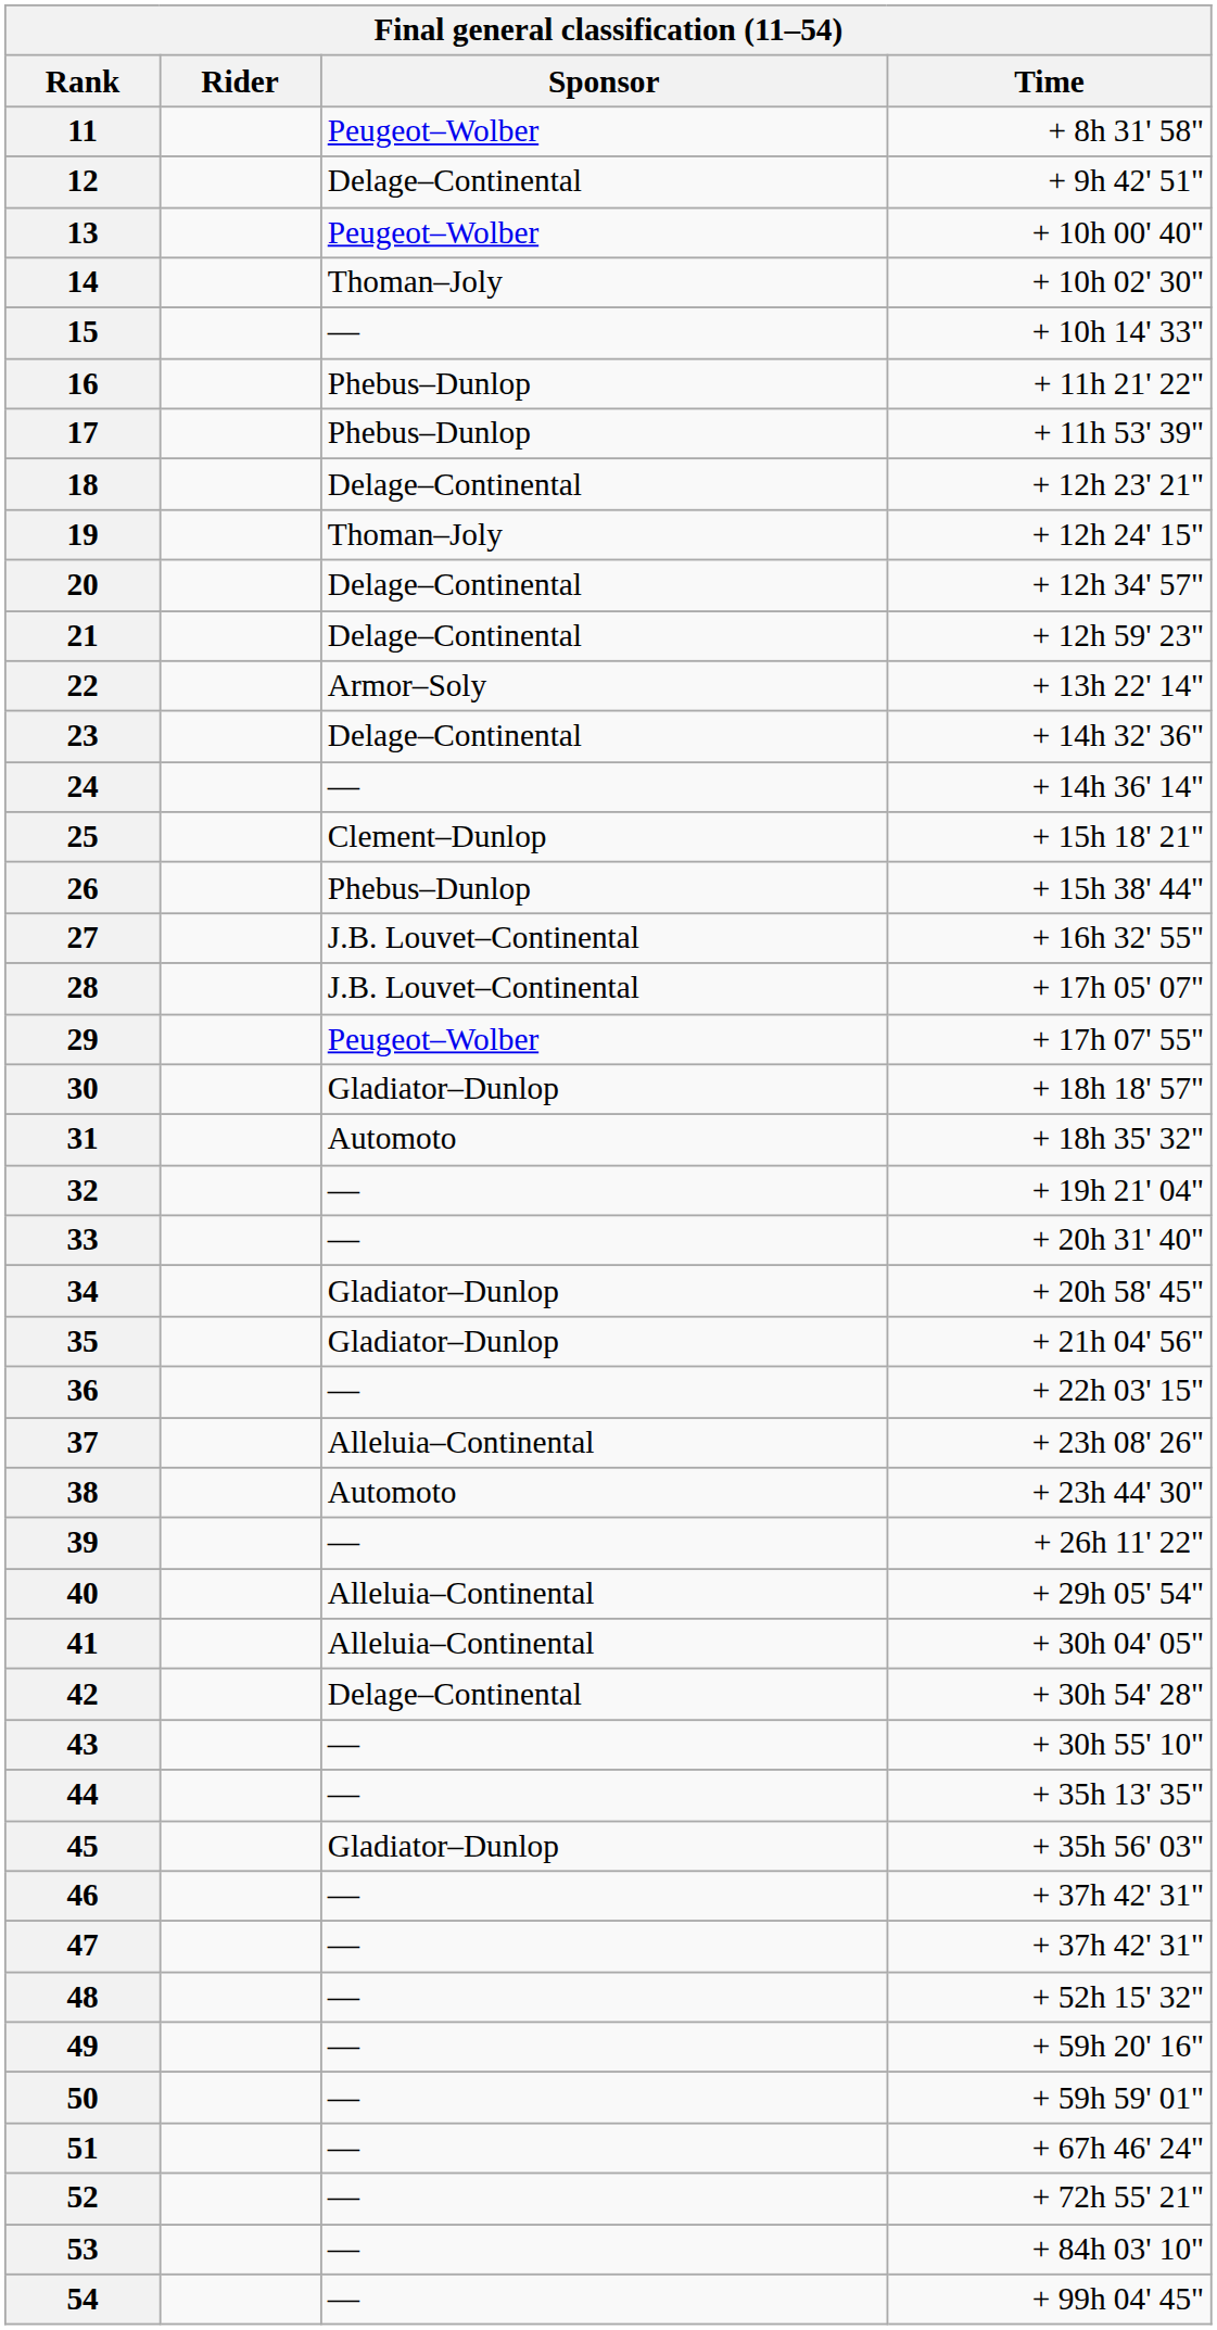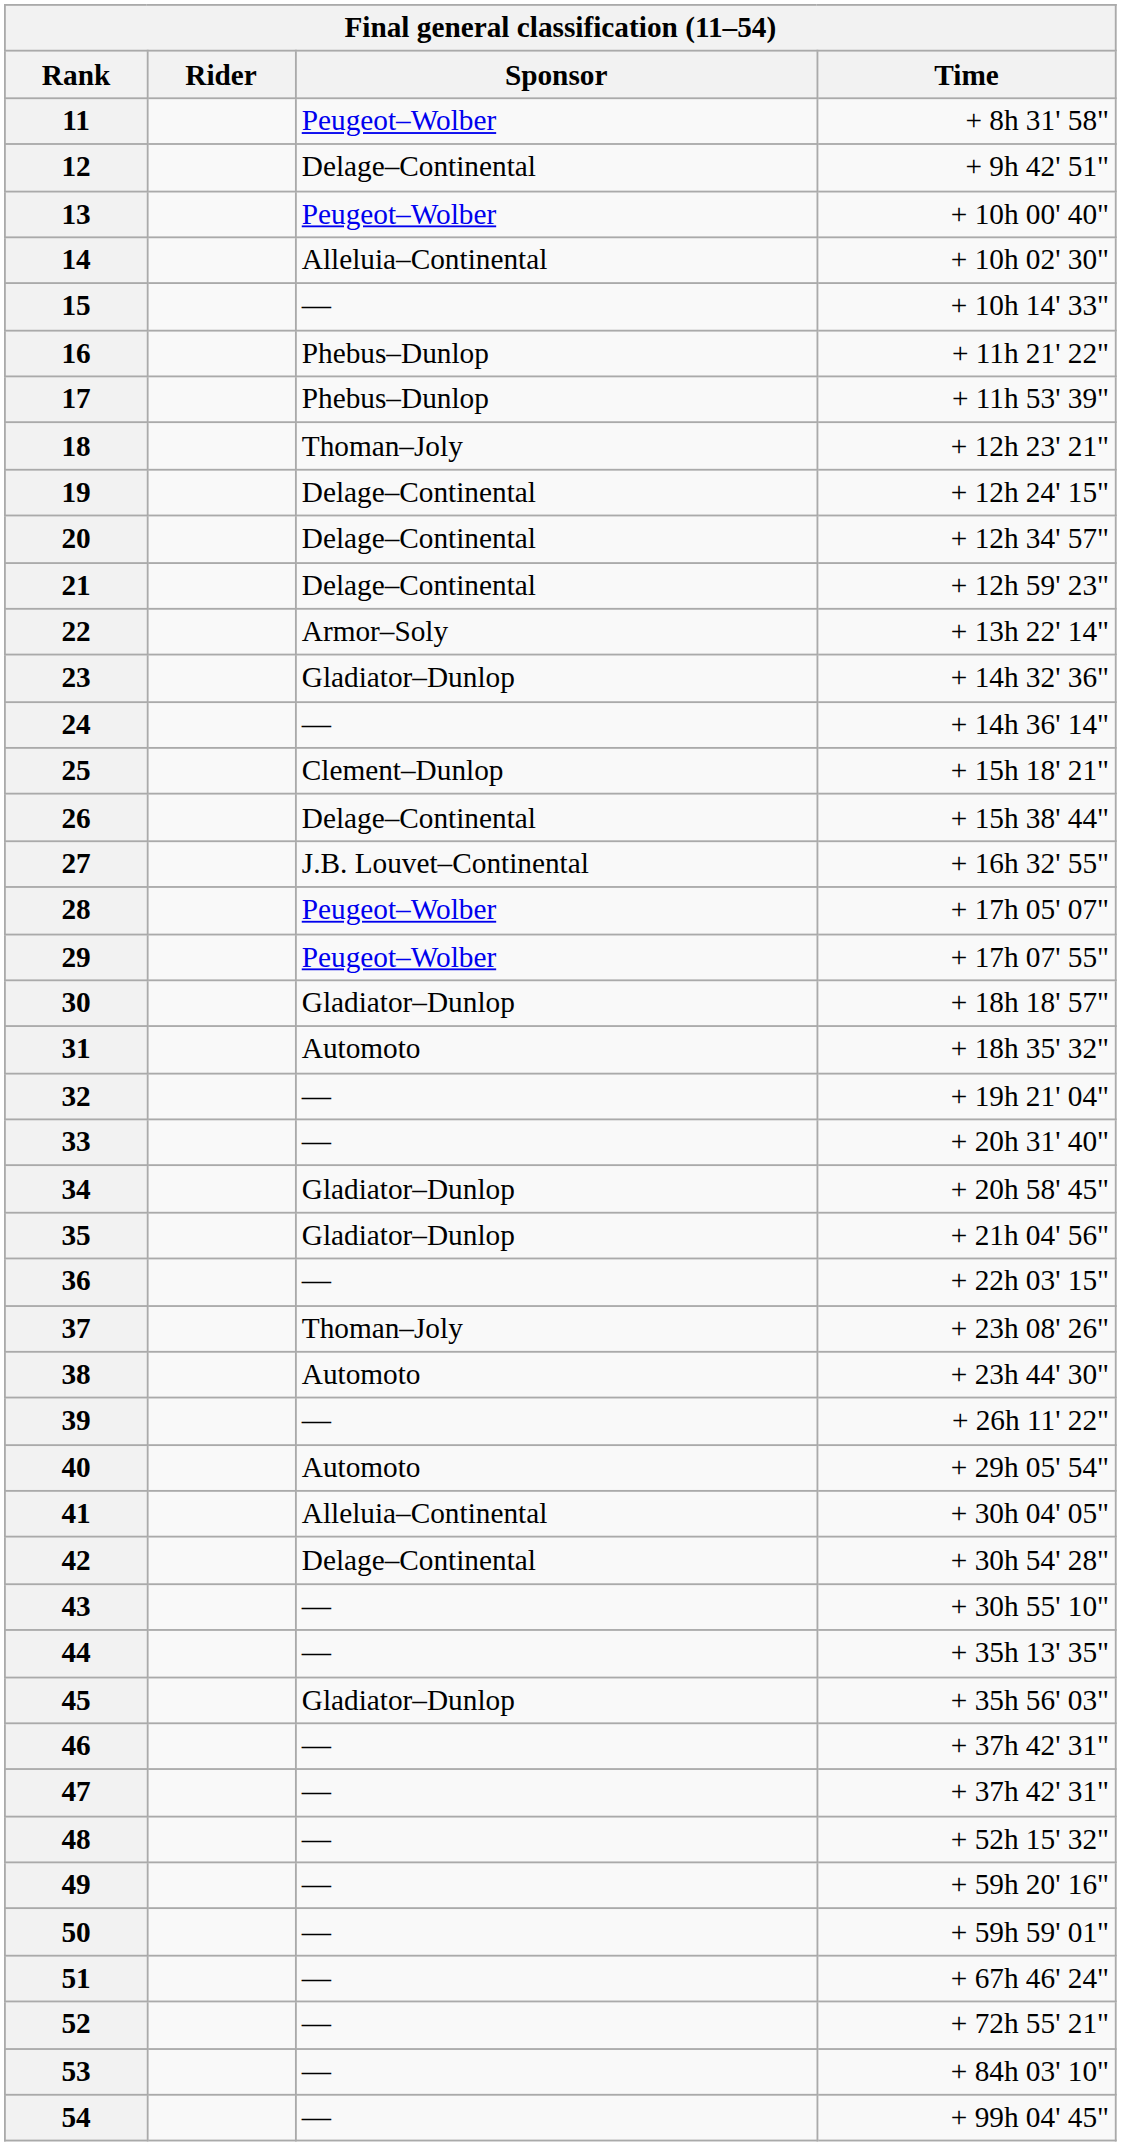14 | Sponsor: Thoman–Joly -> Alleluia–Continental
18 | Sponsor: Delage–Continental -> Thoman–Joly
19 | Sponsor: Thoman–Joly -> Delage–Continental
23 | Sponsor: Delage–Continental -> Gladiator–Dunlop
26 | Sponsor: Phebus–Dunlop -> Delage–Continental
28 | Sponsor: J.B. Louvet–Continental -> Peugeot–Wolber
37 | Sponsor: Alleluia–Continental -> Thoman–Joly
40 | Sponsor: Alleluia–Continental -> Automoto
